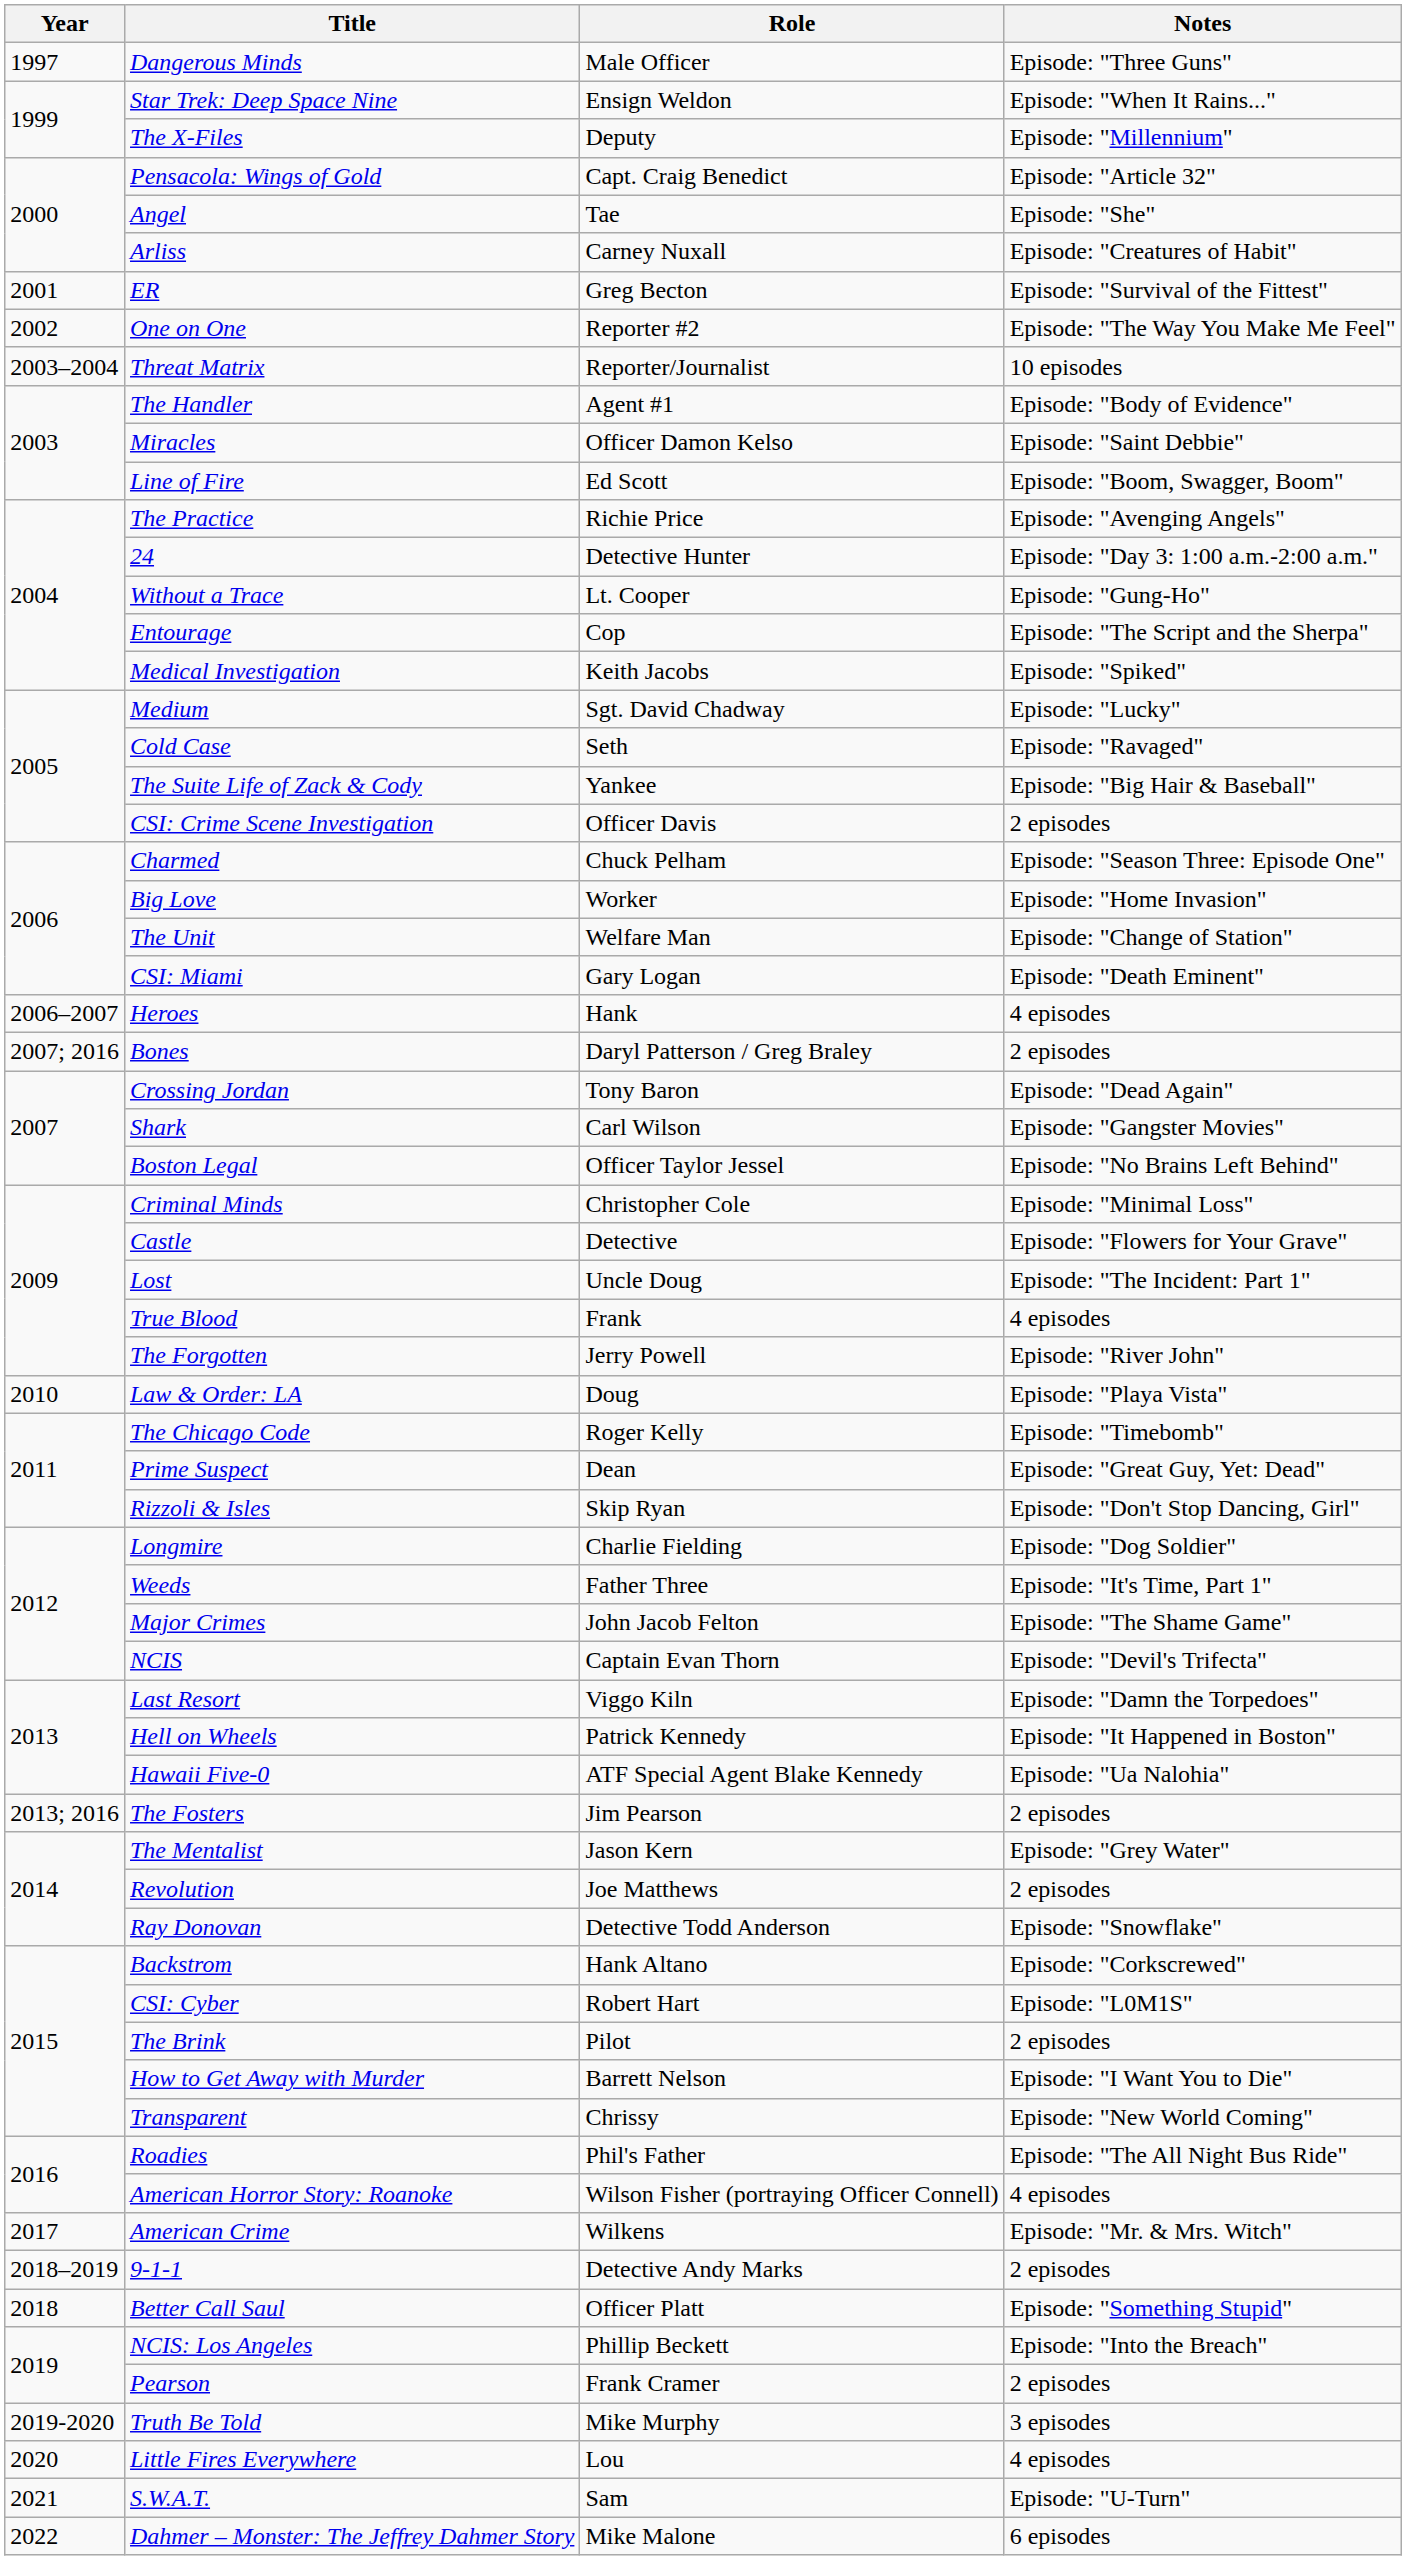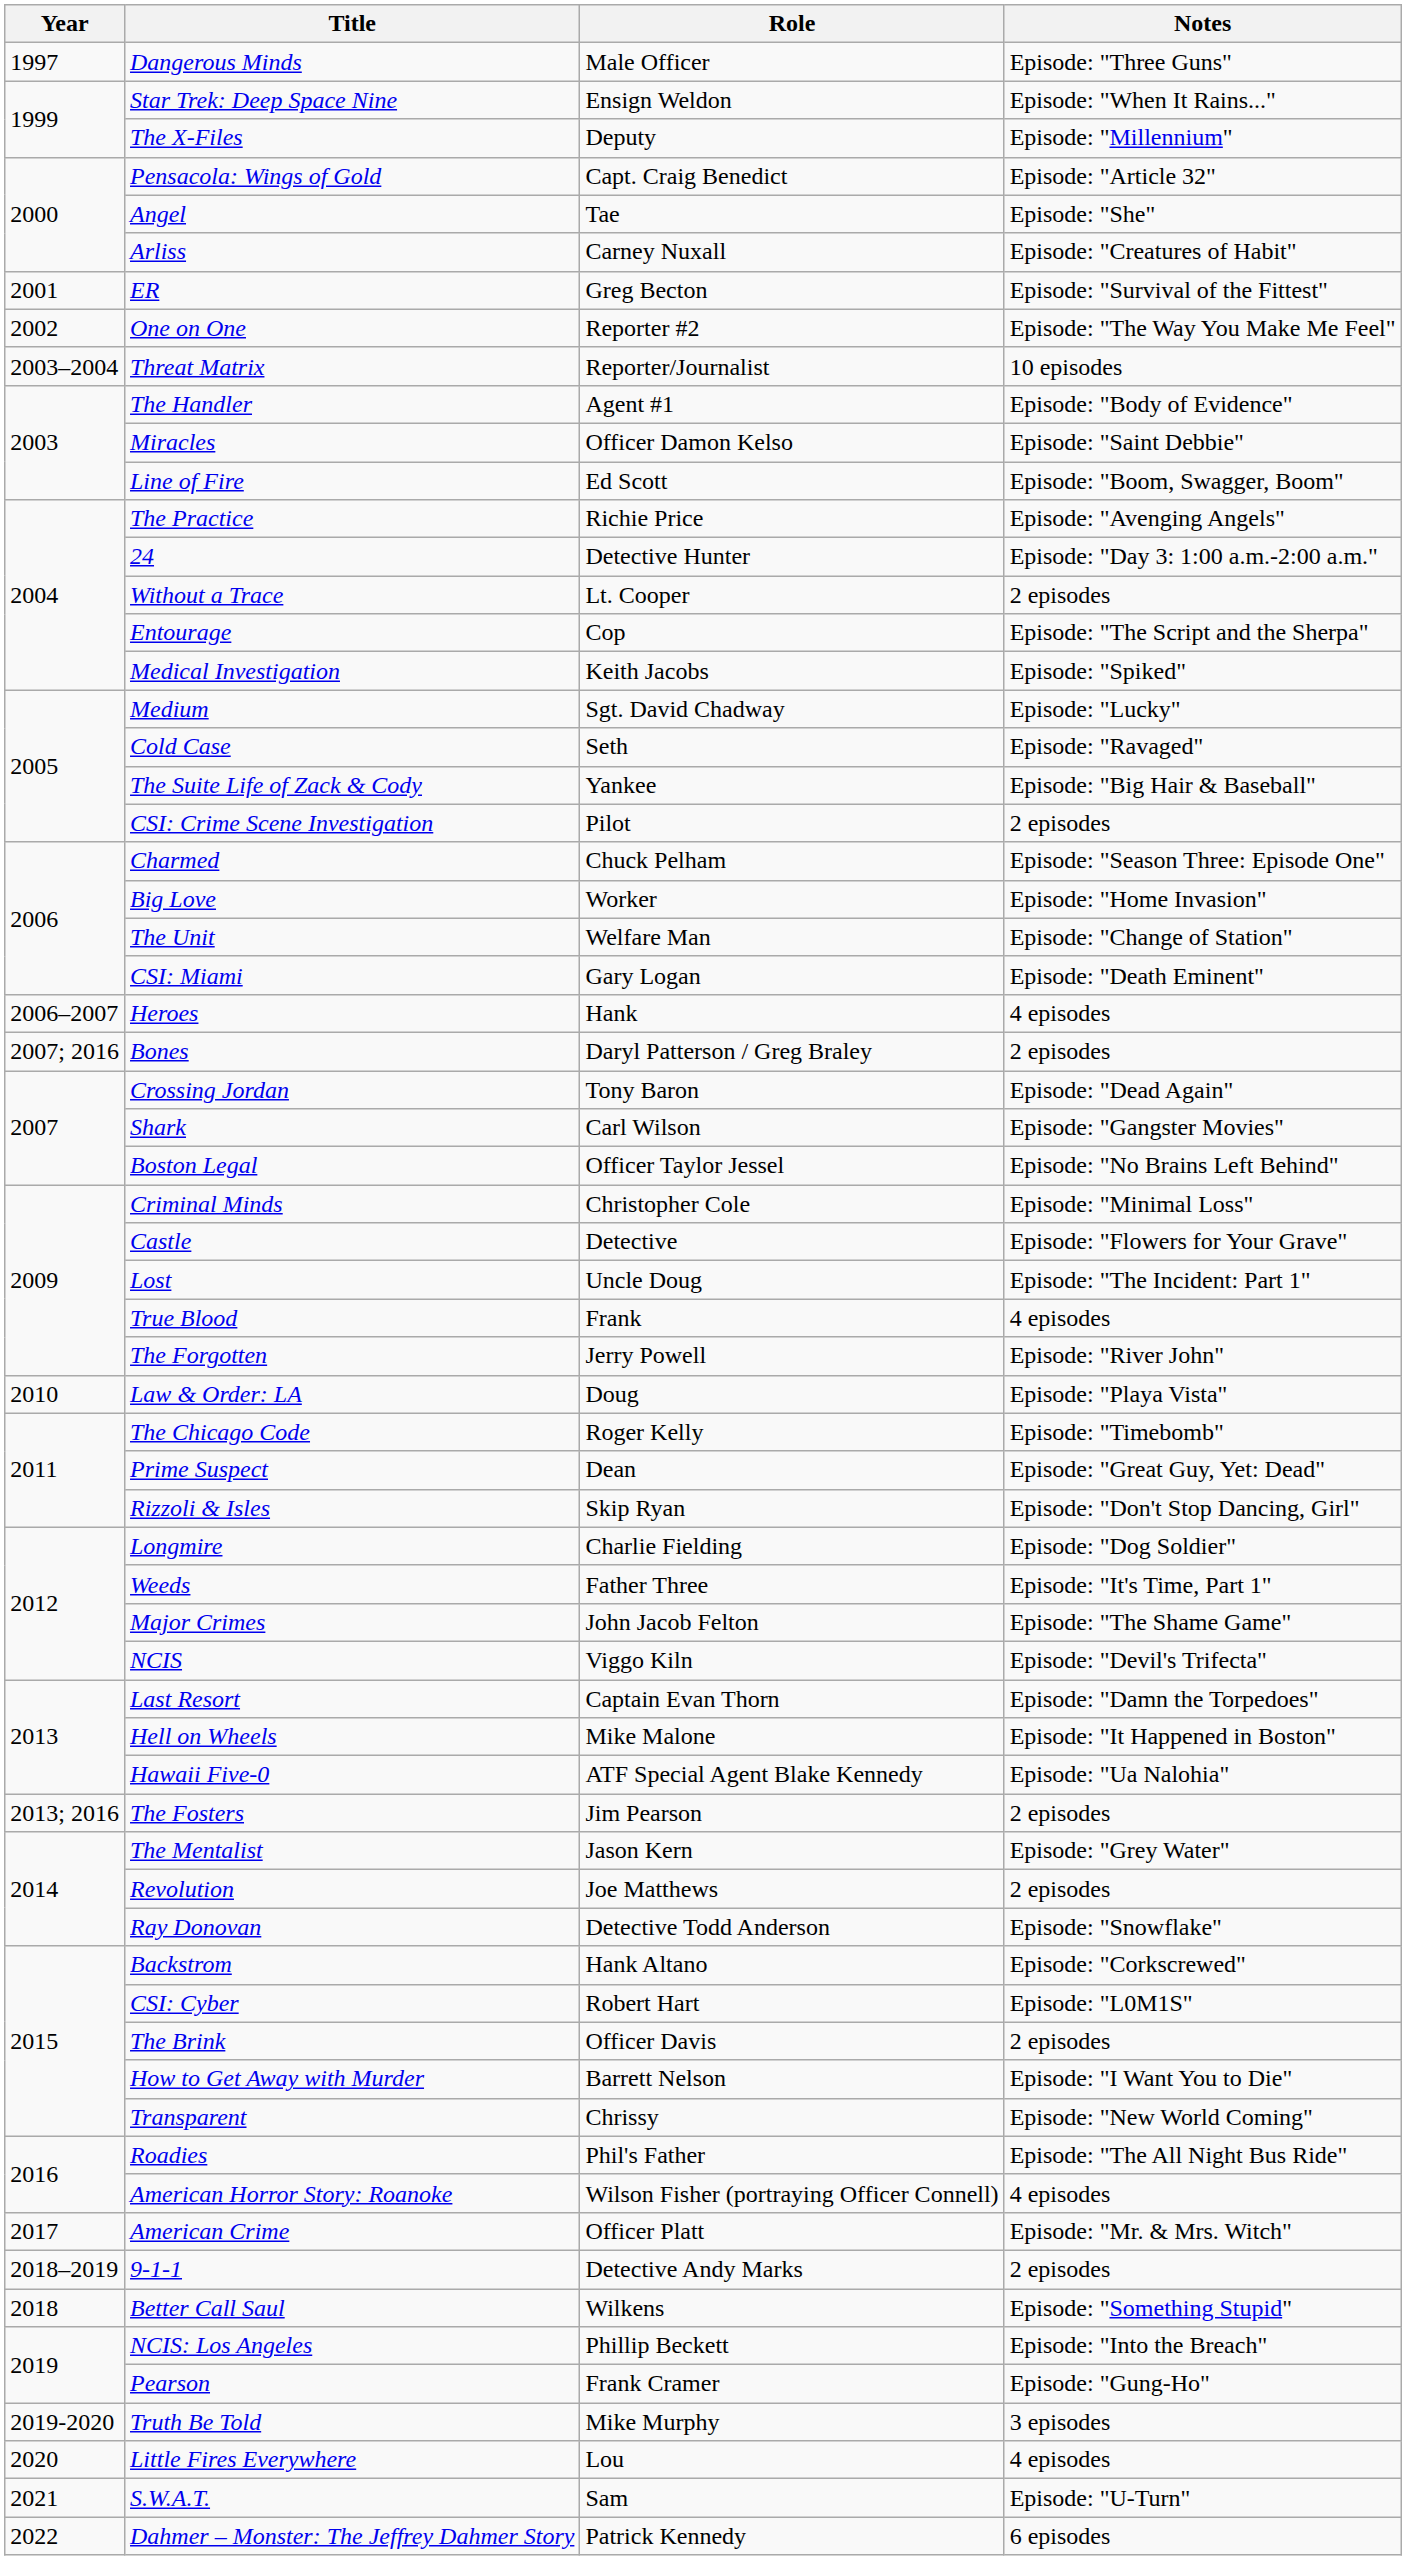Without a Trace | Notes: Episode: "Gung-Ho" -> 2 episodes
CSI: Crime Scene Investigation | Role: Officer Davis -> Pilot
NCIS | Role: Captain Evan Thorn -> Viggo Kiln
Last Resort | Role: Viggo Kiln -> Captain Evan Thorn
Hell on Wheels | Role: Patrick Kennedy -> Mike Malone
The Brink | Role: Pilot -> Officer Davis
American Crime | Role: Wilkens -> Officer Platt
Better Call Saul | Role: Officer Platt -> Wilkens
Pearson | Notes: 2 episodes -> Episode: "Gung-Ho"
Dahmer – Monster: The Jeffrey Dahmer Story | Role: Mike Malone -> Patrick Kennedy
